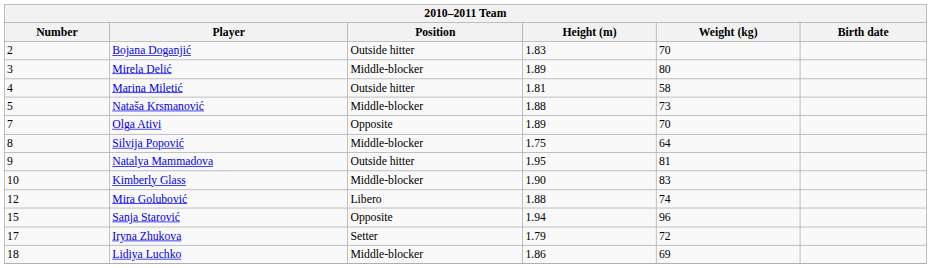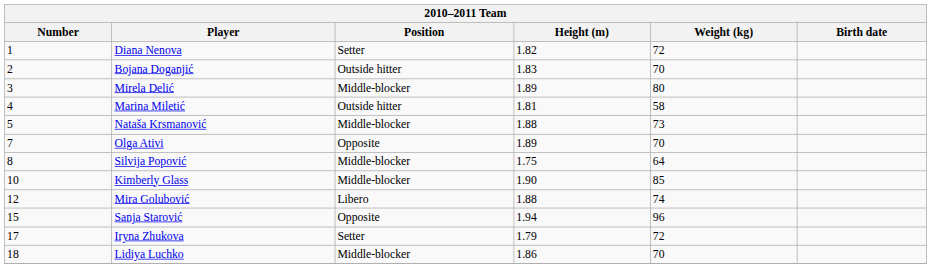+ row: 1 | Diana Nenova | Setter | 1.82 | 72
- row: 9 | Natalya Mammadova | Outside hitter | 1.95 | 81
Kimberly Glass | Weight (kg): 83 -> 85
Lidiya Luchko | Weight (kg): 69 -> 70
